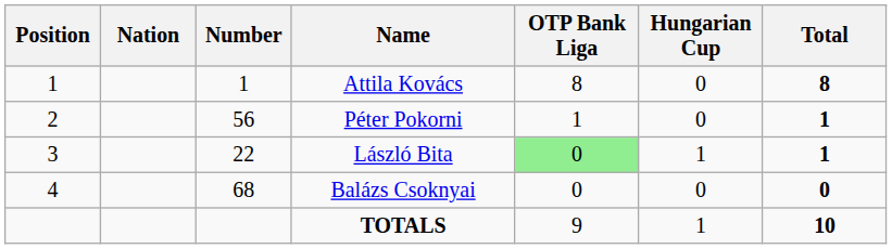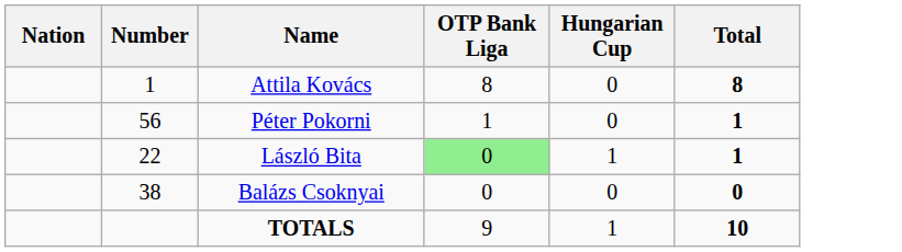- column: Position | 1 | 2 | 3 | 4
Balázs Csoknyai | Number: 68 -> 38
